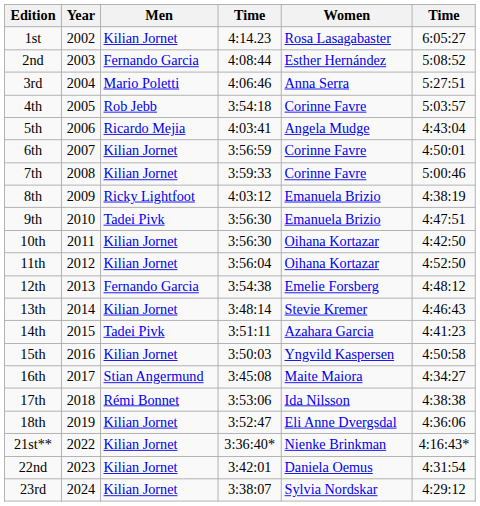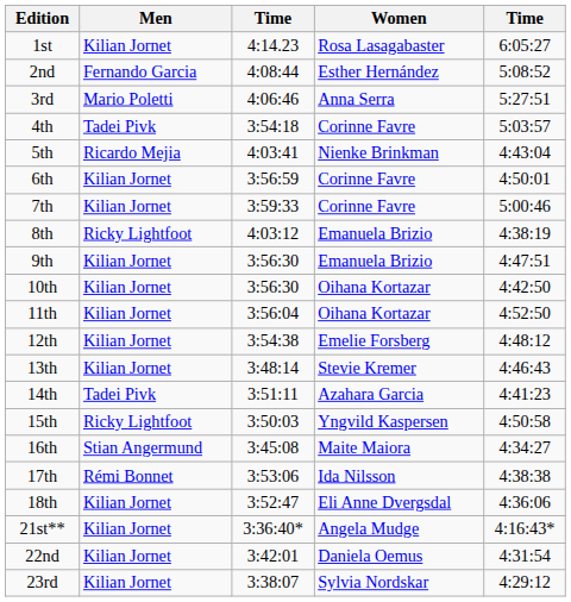- column: Year | 2002 | 2003 | 2004 | 2005 | 2006 | 2007 | 2008 | 2009 | 2010 | 2011 | 2012 | 2013 | 2014 | 2015 | 2016 | 2017 | 2018 | 2019 | 2022 | 2023 | 2024
4th | Men: Rob Jebb -> Tadei Pivk
5th | Women: Angela Mudge -> Nienke Brinkman
9th | Men: Tadei Pivk -> Kilian Jornet
12th | Men: Fernando Garcia -> Kilian Jornet
15th | Men: Kilian Jornet -> Ricky Lightfoot
21st** | Women: Nienke Brinkman -> Angela Mudge
